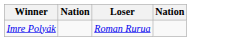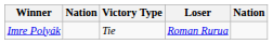+ column: Victory Type | Tie
